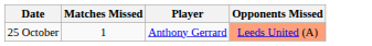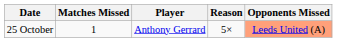+ column: Reason | 5×
